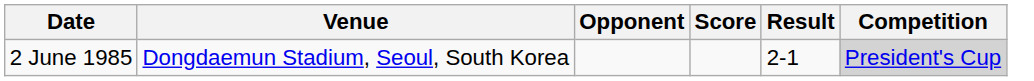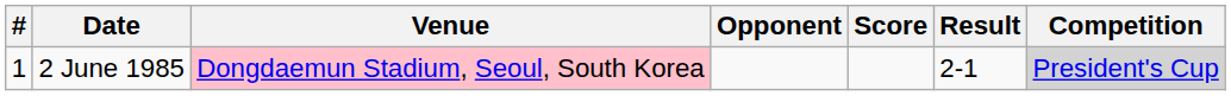+ column: # | 1
2 June 1985 | Venue: no background -> pink background
